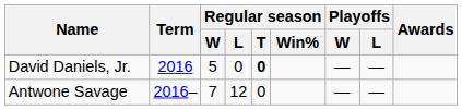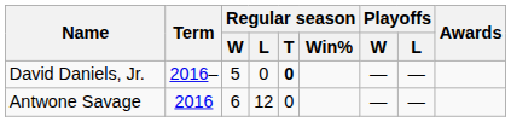David Daniels, Jr. | Term: 2016 -> 2016–
Antwone Savage | Term: 2016– -> 2016
Antwone Savage | Regular season / W: 7 -> 6
